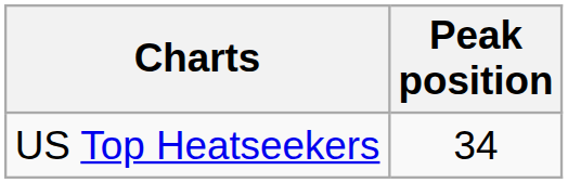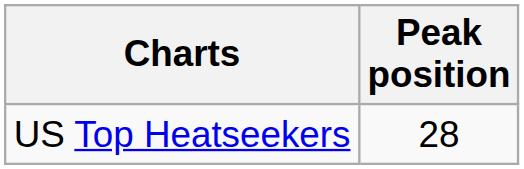US Top Heatseekers | Peak position: 34 -> 28
